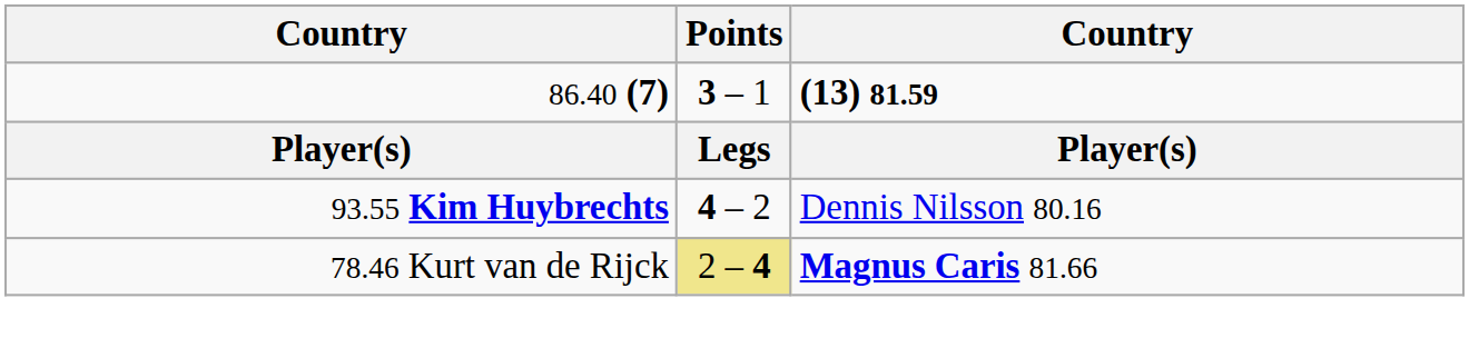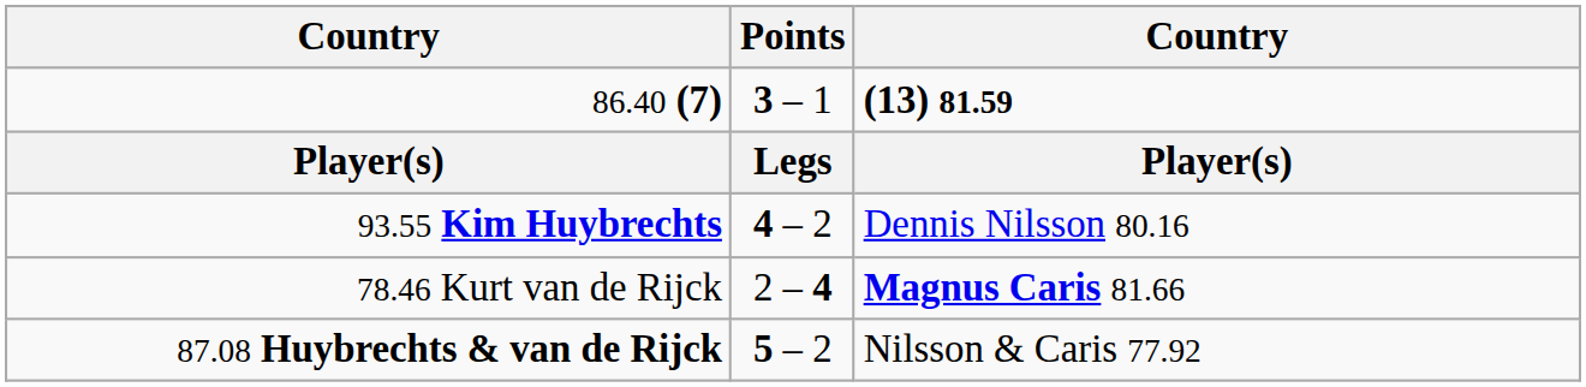78.46 Kurt van de Rijck | Points: khaki background -> no background
+ row: 87.08 Huybrechts & van de Rijck | 5 – 2 | Nilsson & Caris 77.92
